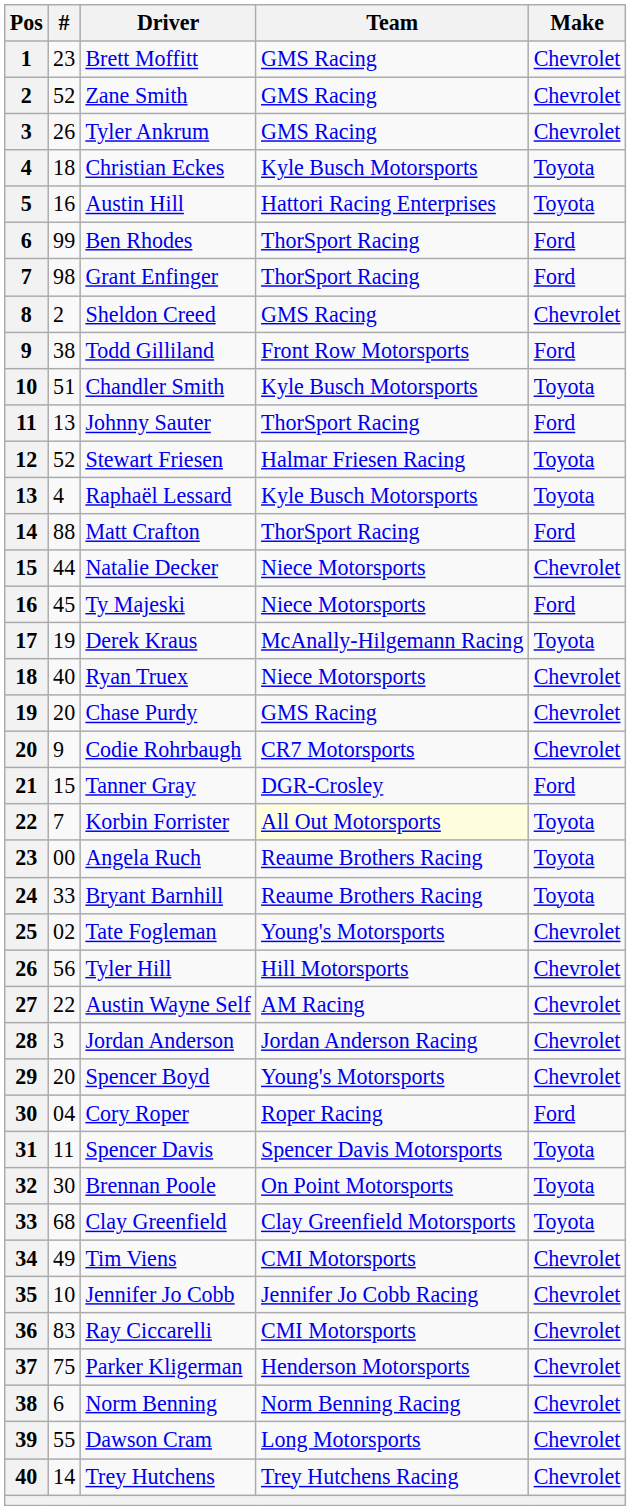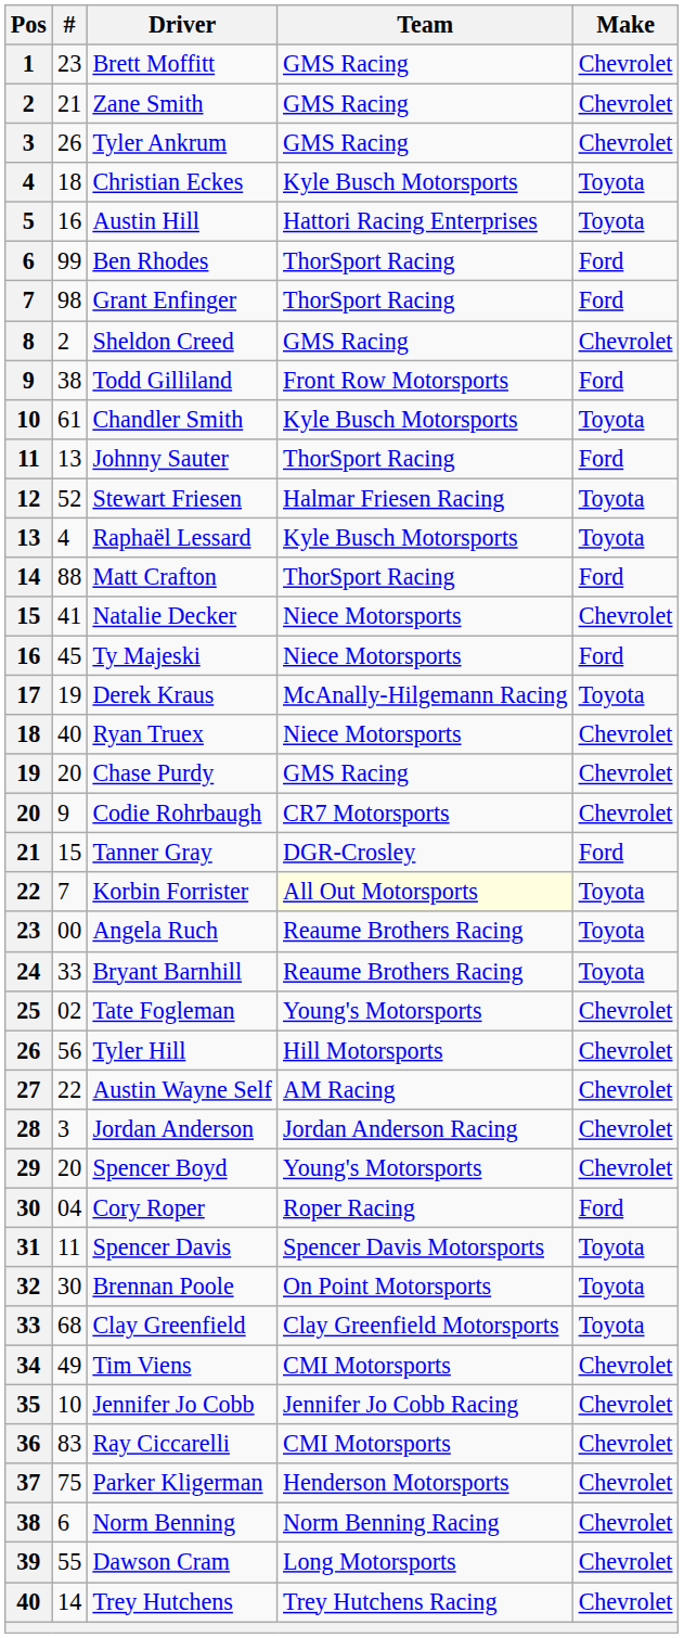Zane Smith | #: 52 -> 21
Chandler Smith | #: 51 -> 61
Natalie Decker | #: 44 -> 41
